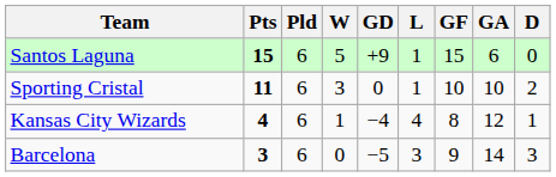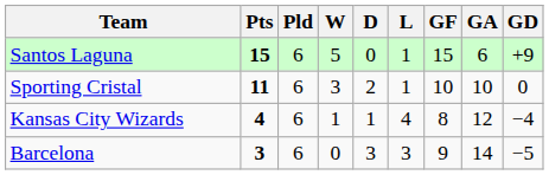columns swapped: D <-> GD
